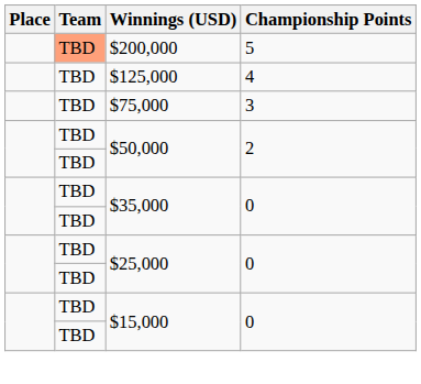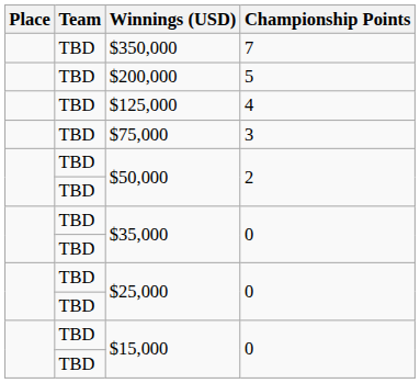+ row: TBD | $350,000 | 7
$200,000 | Team: lightsalmon background -> no background
